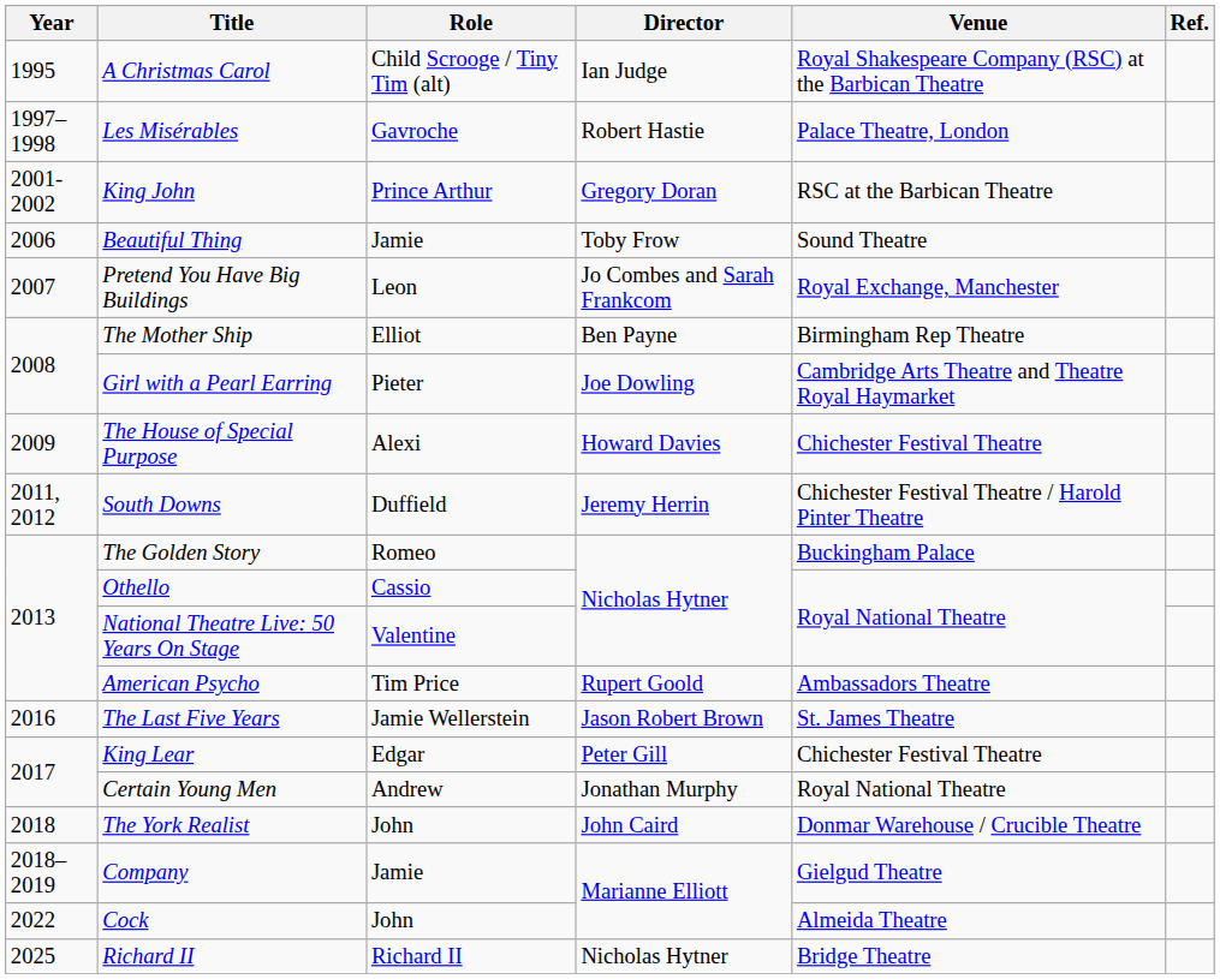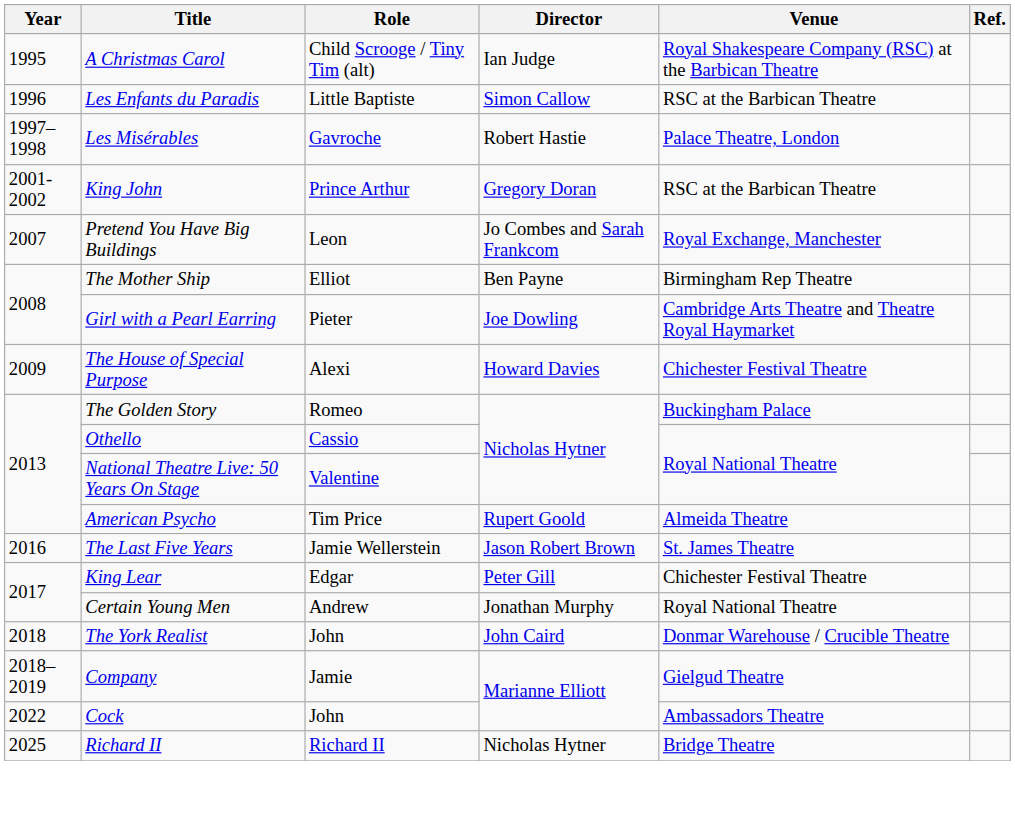+ row: 1996 | Les Enfants du Paradis | Little Baptiste | Simon Callow | RSC at the Barbican Theatre
- row: 2006 | Beautiful Thing | Jamie | Toby Frow | Sound Theatre
- row: 2011, 2012 | South Downs | Duffield | Jeremy Herrin | Chichester Festival Theatre / Harold Pinter Theatre
American Psycho | Venue: Ambassadors Theatre -> Almeida Theatre
Cock | Venue: Almeida Theatre -> Ambassadors Theatre
